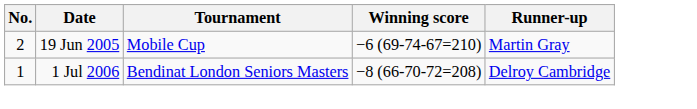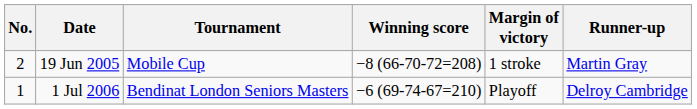+ column: Margin of victory | 1 stroke | Playoff
19 Jun 2005 | Winning score: −6 (69-74-67=210) -> −8 (66-70-72=208)
1 Jul 2006 | Winning score: −8 (66-70-72=208) -> −6 (69-74-67=210)
